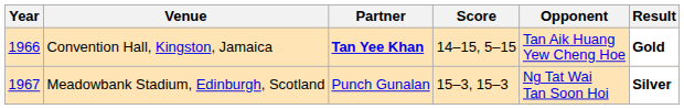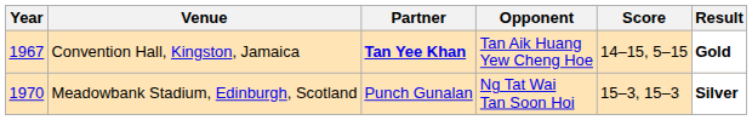columns swapped: Opponent <-> Score
Convention Hall, Kingston, Jamaica | Year: 1966 -> 1967
Meadowbank Stadium, Edinburgh, Scotland | Year: 1967 -> 1970
